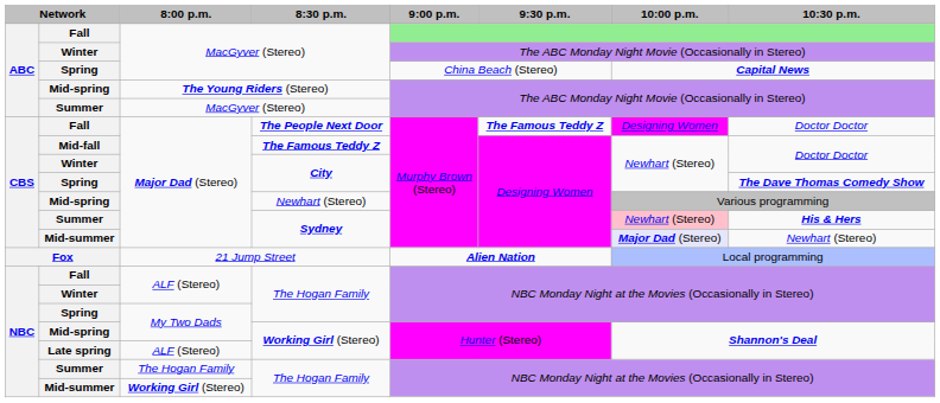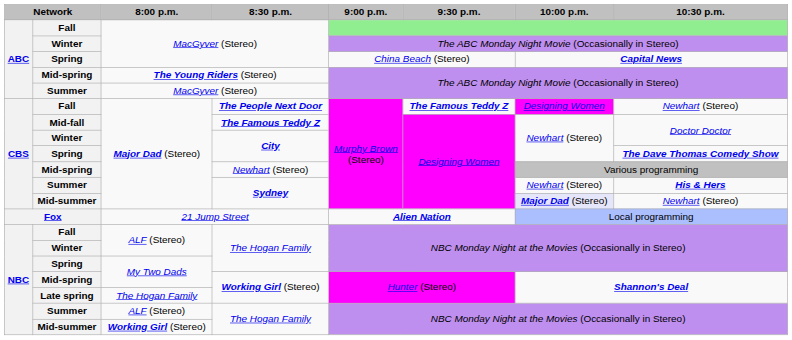The People Next Door | 10:30 p.m.: Doctor Doctor -> Newhart (Stereo)
Summer / Sydney | 10:00 p.m.: pink background -> no background
Late spring / Working Girl (Stereo) | 8:00 p.m.: ALF (Stereo) -> The Hogan Family
Summer / The Hogan Family | 8:00 p.m.: The Hogan Family -> ALF (Stereo)
